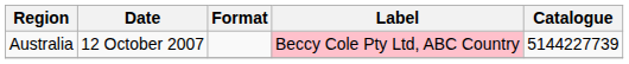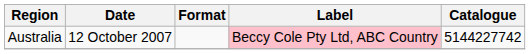Australia | Catalogue: 5144227739 -> 5144227742
